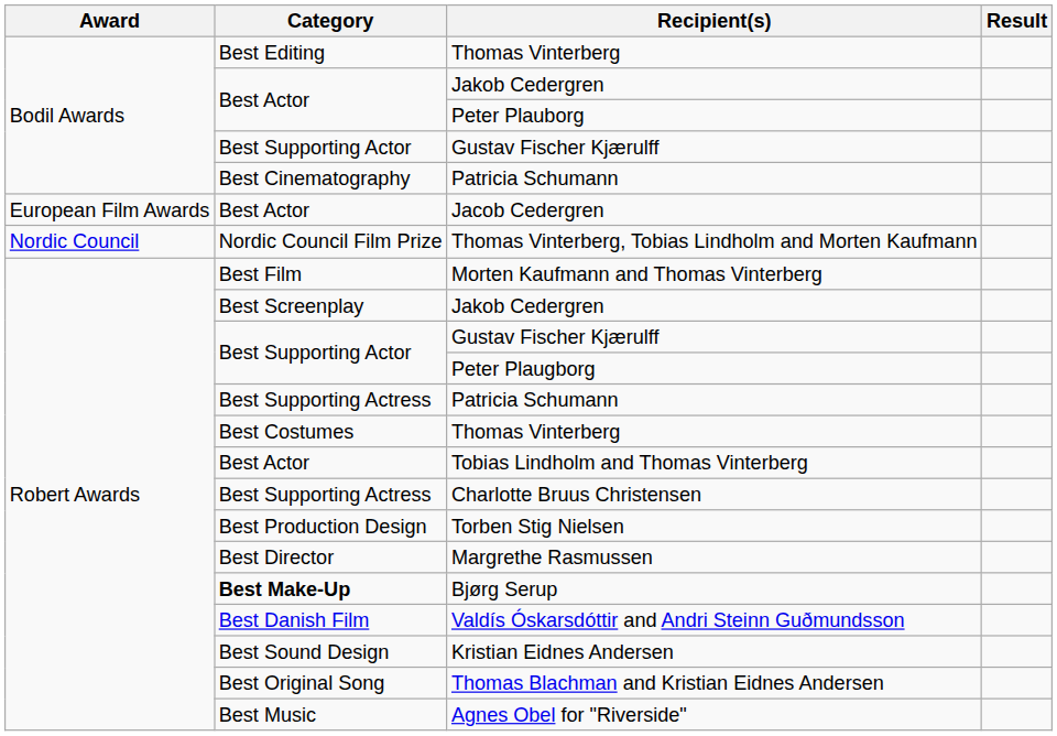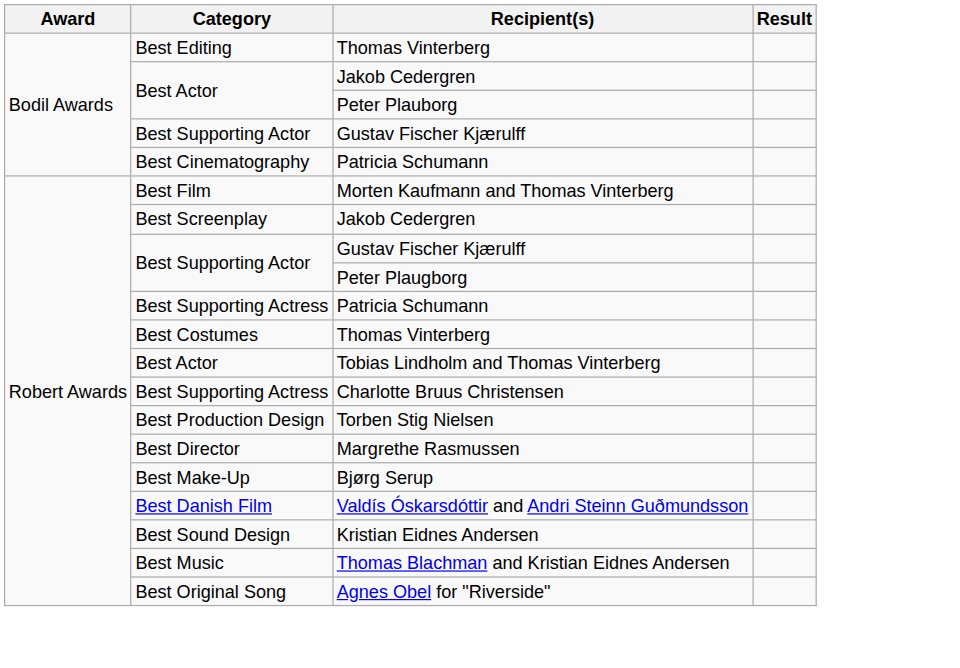- row: European Film Awards | Best Actor | Jacob Cedergren
- row: Nordic Council | Nordic Council Film Prize | Thomas Vinterberg, Tobias Lindholm and Morten Kaufmann
Bjørg Serup | Category: bold -> normal
Thomas Blachman and Kristian Eidnes Andersen | Category: Best Original Song -> Best Music
Agnes Obel for "Riverside" | Category: Best Music -> Best Original Song
